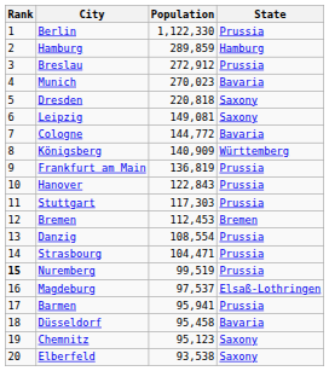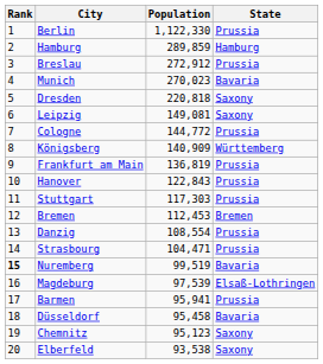Cologne | State: Bavaria -> Prussia
Nuremberg | State: Prussia -> Bavaria
Magdeburg | Population: 97,537 -> 97,539
